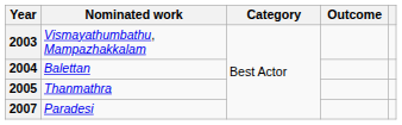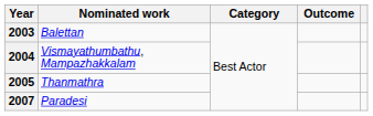2003 | Nominated work: Vismayathumbathu, Mampazhakkalam -> Balettan
2004 | Nominated work: Balettan -> Vismayathumbathu, Mampazhakkalam
